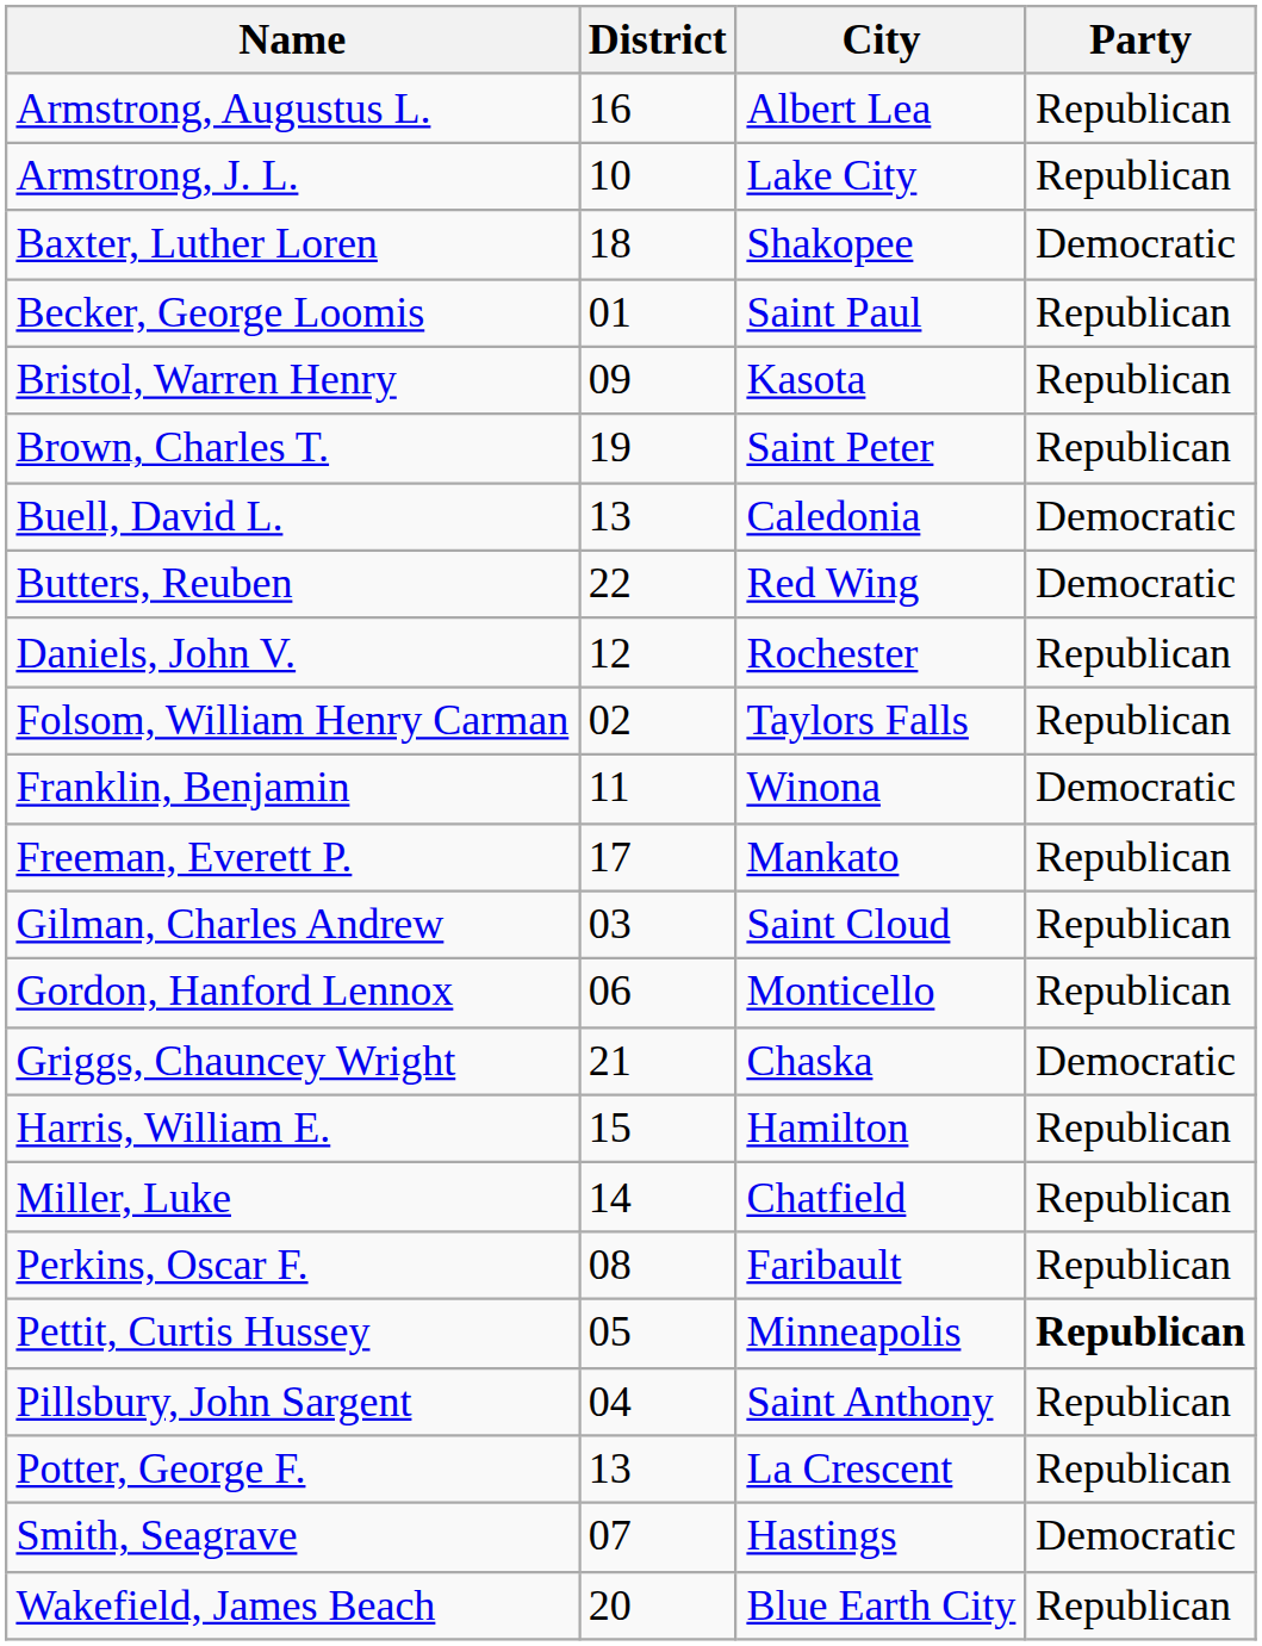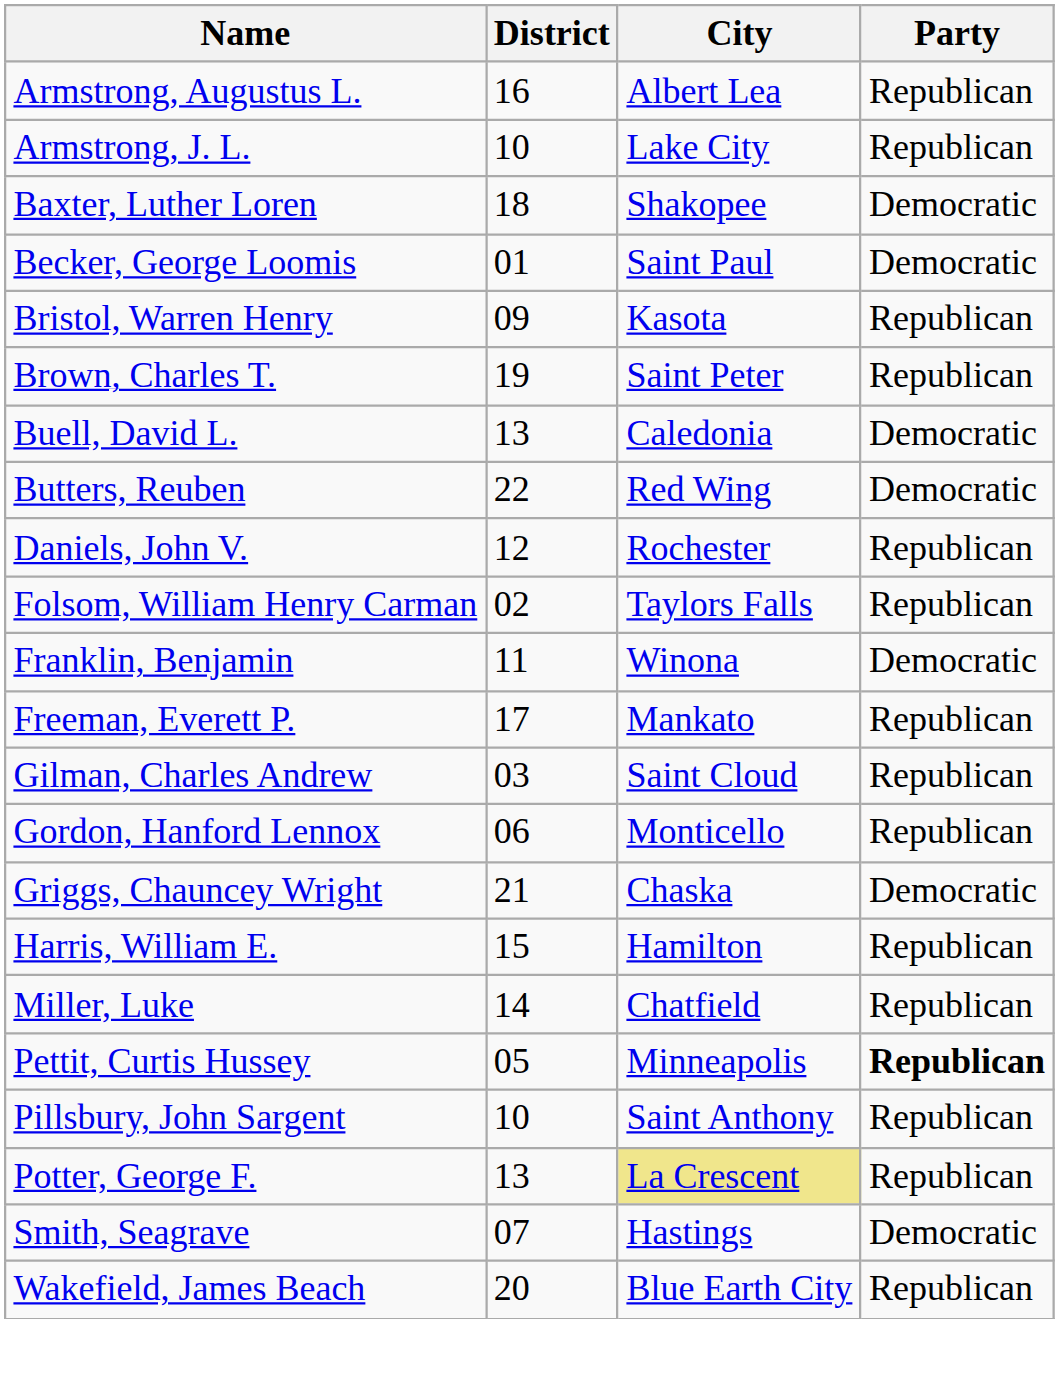Becker, George Loomis | Party: Republican -> Democratic
- row: Perkins, Oscar F. | 08 | Faribault | Republican
Pillsbury, John Sargent | District: 04 -> 10
Potter, George F. | City: no background -> khaki background
